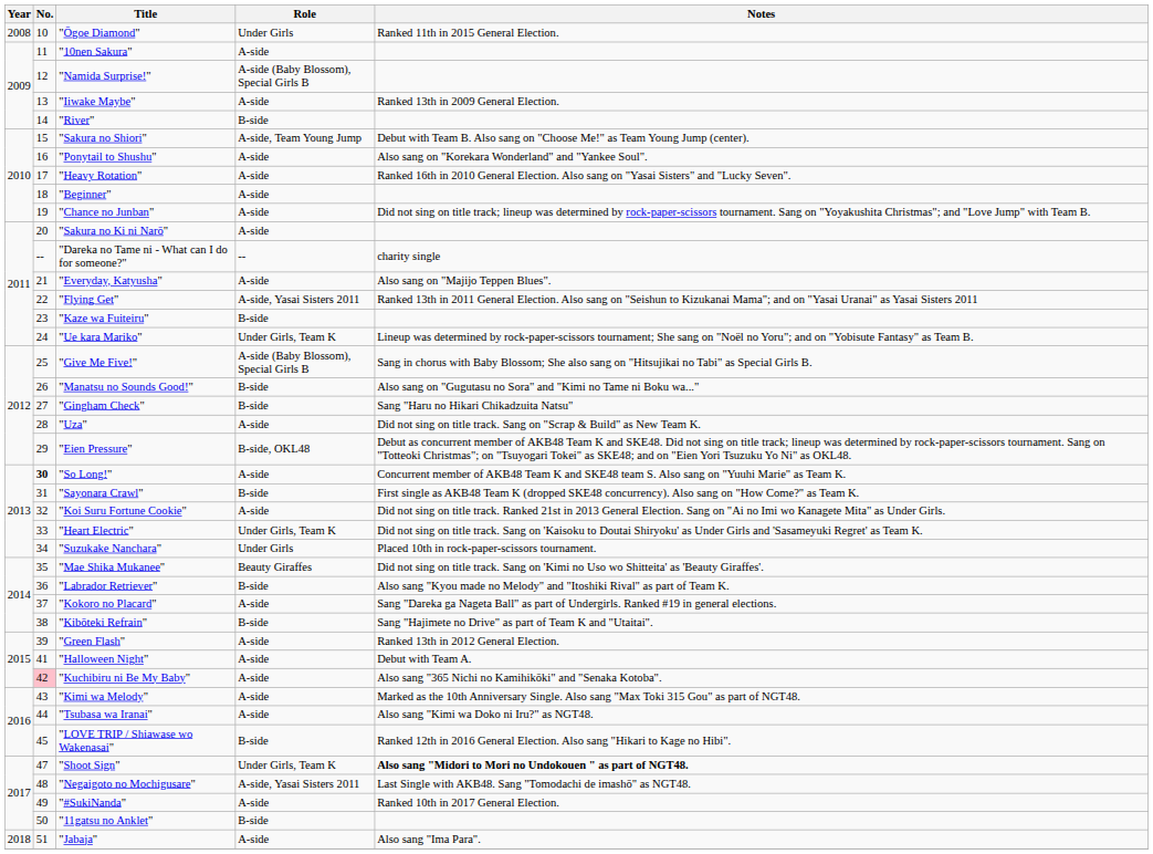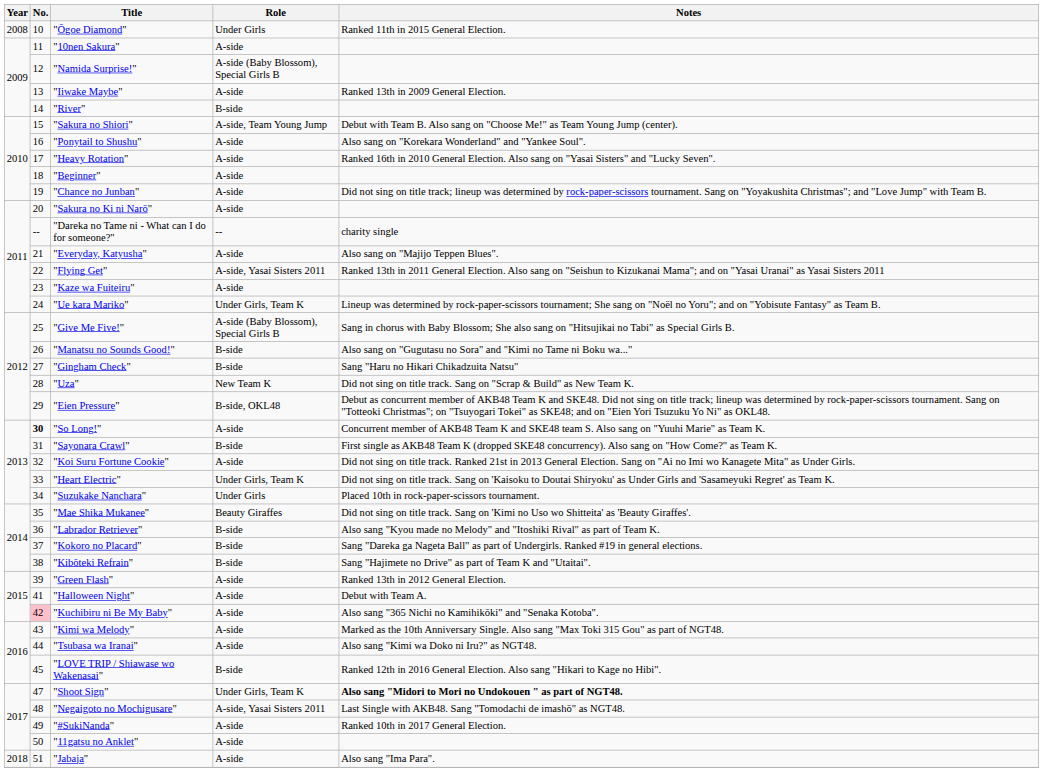"Kaze wa Fuiteiru" | Role: B-side -> A-side
"Uza" | Role: A-side -> New Team K
"Kokoro no Placard" | Role: A-side -> B-side
"11gatsu no Anklet" | Role: B-side -> A-side
